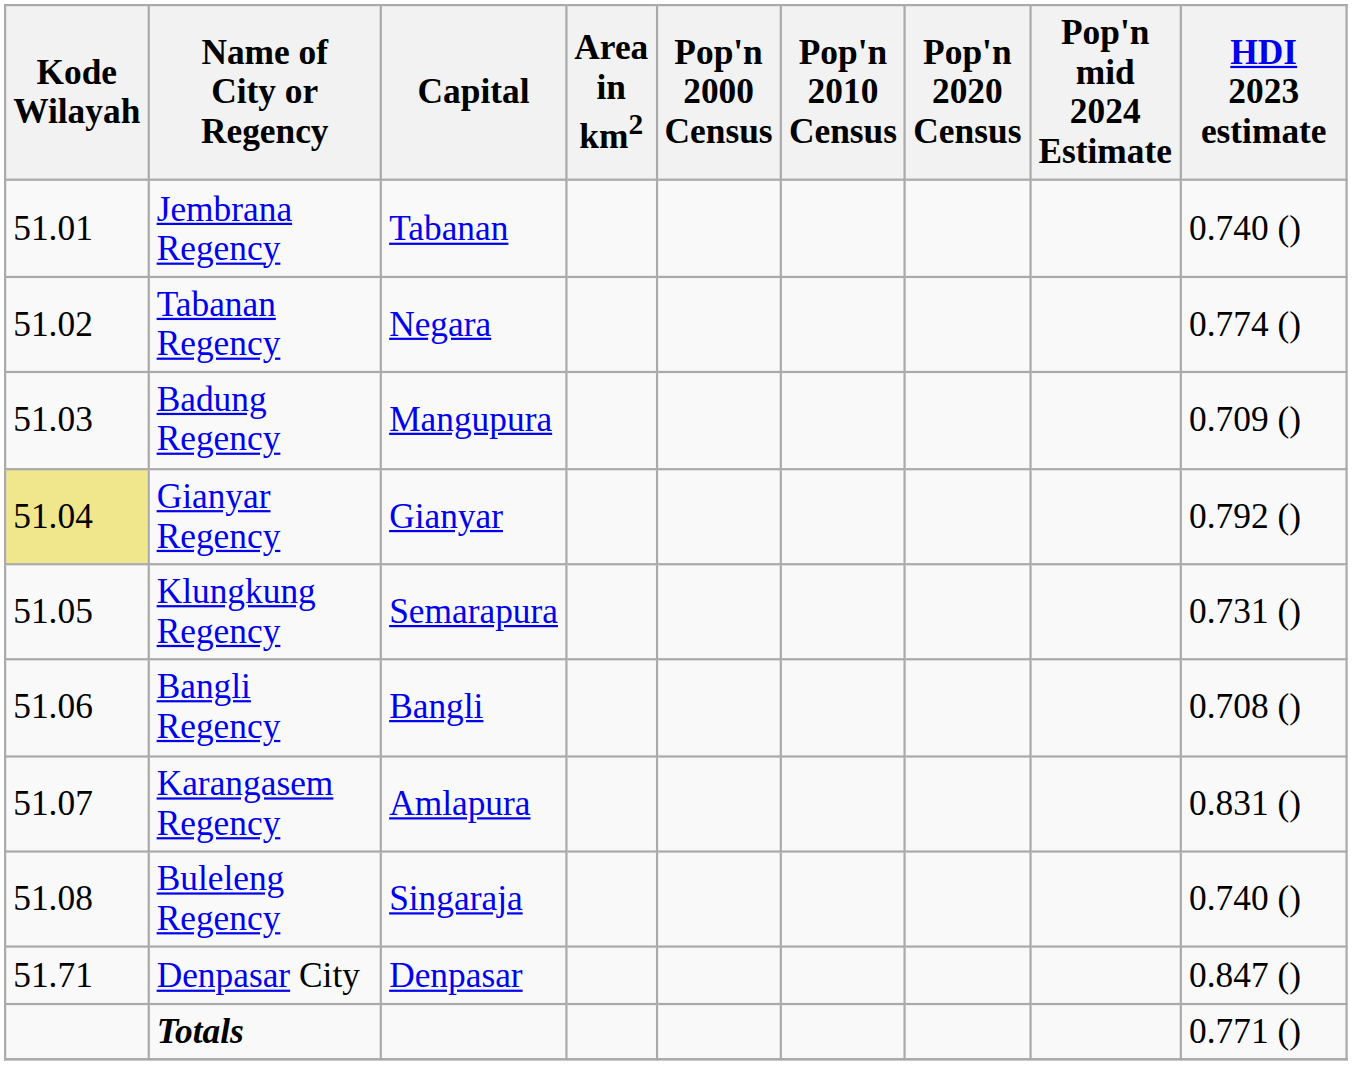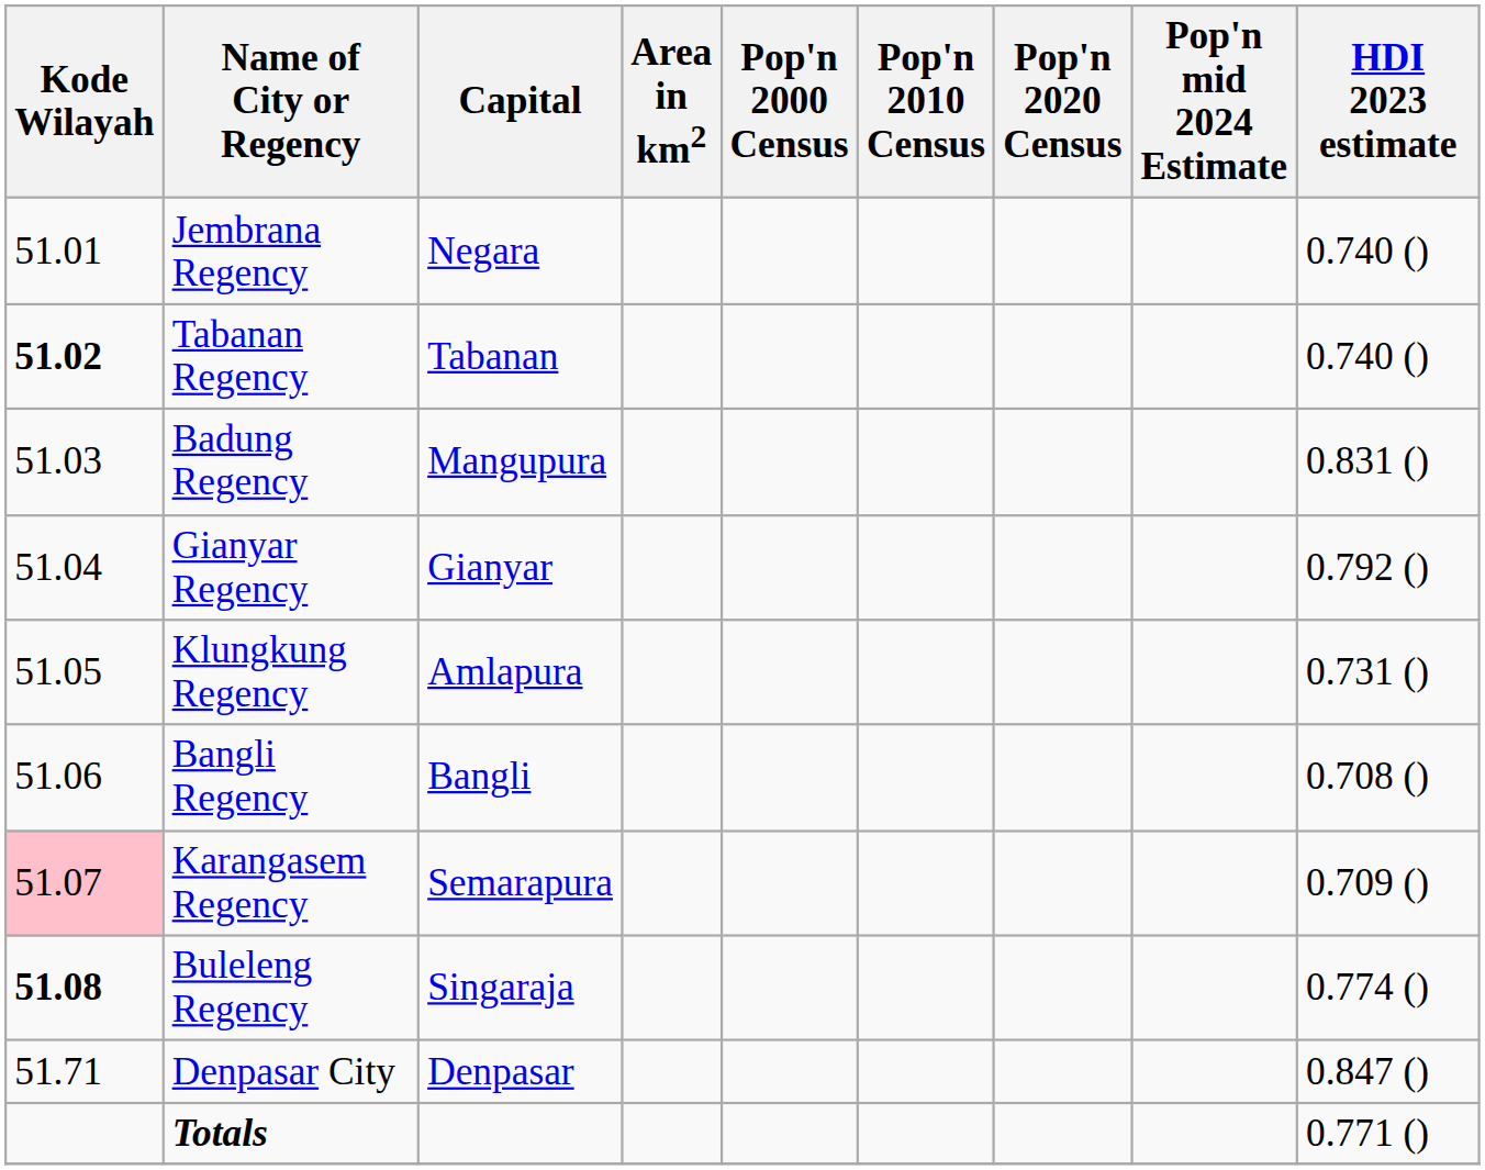Jembrana Regency | Capital: Tabanan -> Negara
Tabanan Regency | Kode Wilayah: normal -> bold
Tabanan Regency | Capital: Negara -> Tabanan
Tabanan Regency | HDI 2023 estimate: 0.774 () -> 0.740 ()
Badung Regency | HDI 2023 estimate: 0.709 () -> 0.831 ()
Gianyar Regency | Kode Wilayah: khaki background -> no background
Klungkung Regency | Capital: Semarapura -> Amlapura
Karangasem Regency | Kode Wilayah: no background -> pink background
Karangasem Regency | Capital: Amlapura -> Semarapura
Karangasem Regency | HDI 2023 estimate: 0.831 () -> 0.709 ()
Buleleng Regency | Kode Wilayah: normal -> bold
Buleleng Regency | HDI 2023 estimate: 0.740 () -> 0.774 ()
